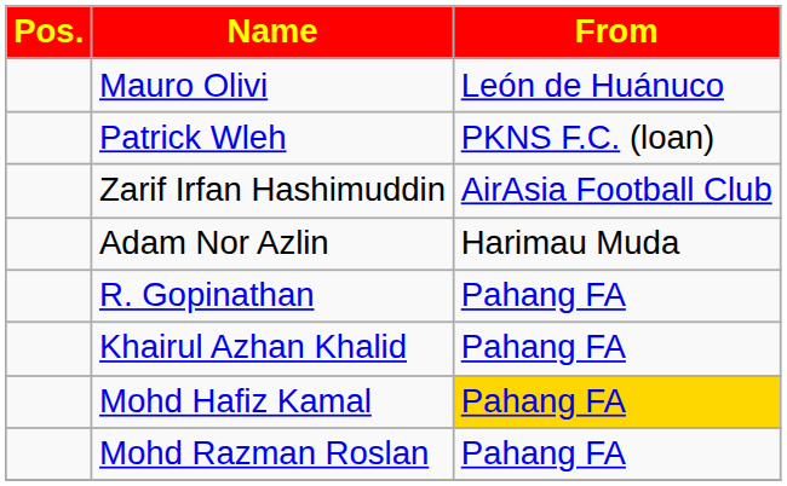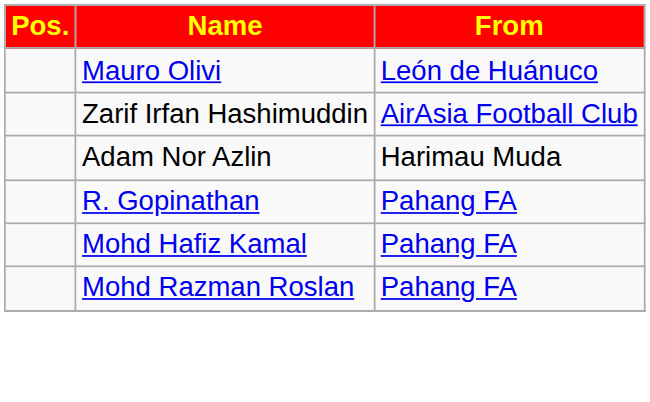- row: Patrick Wleh | PKNS F.C. (loan)
- row: Khairul Azhan Khalid | Pahang FA
Mohd Hafiz Kamal | From: gold background -> no background
